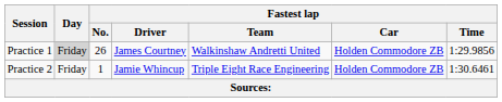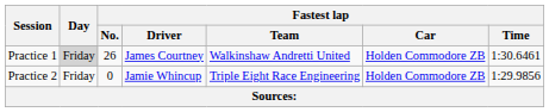Practice 1 | Fastest lap / Time: 1:29.9856 -> 1:30.6461
Practice 2 | Fastest lap / No.: 1 -> 0
Practice 2 | Fastest lap / Time: 1:30.6461 -> 1:29.9856
